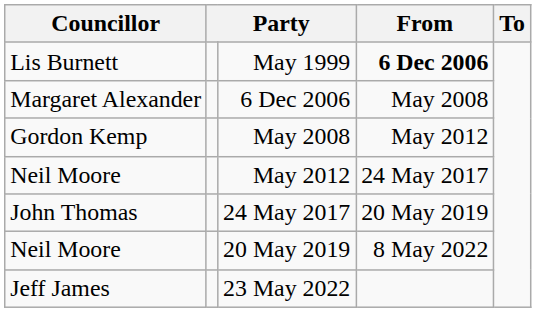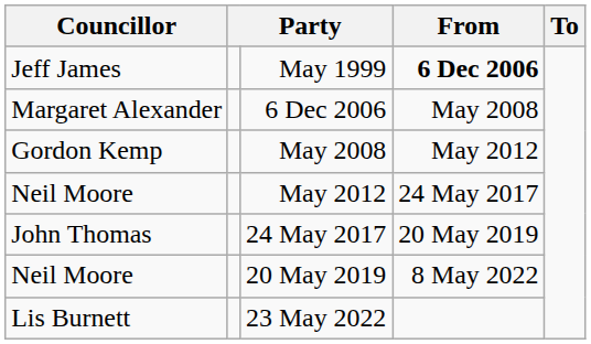May 1999 | Councillor: Lis Burnett -> Jeff James
23 May 2022 | Councillor: Jeff James -> Lis Burnett
